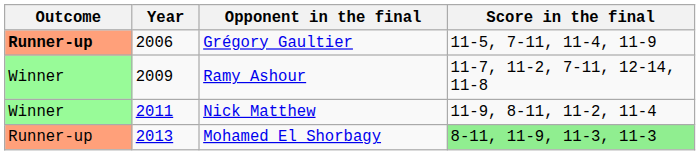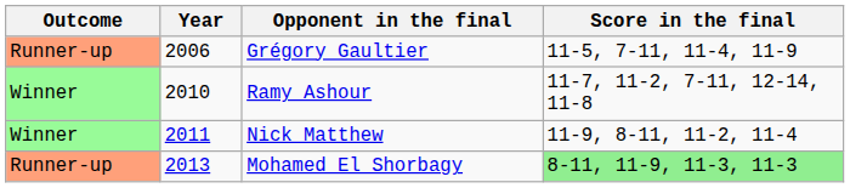Grégory Gaultier | Outcome: bold -> normal
Ramy Ashour | Year: 2009 -> 2010
